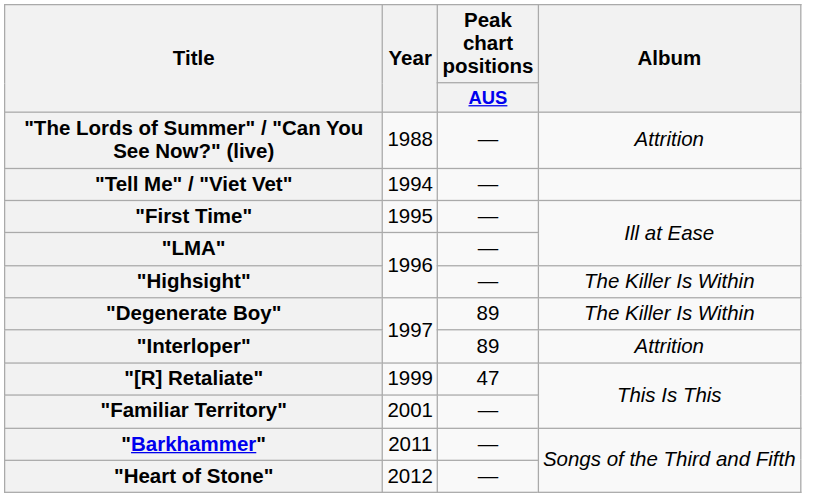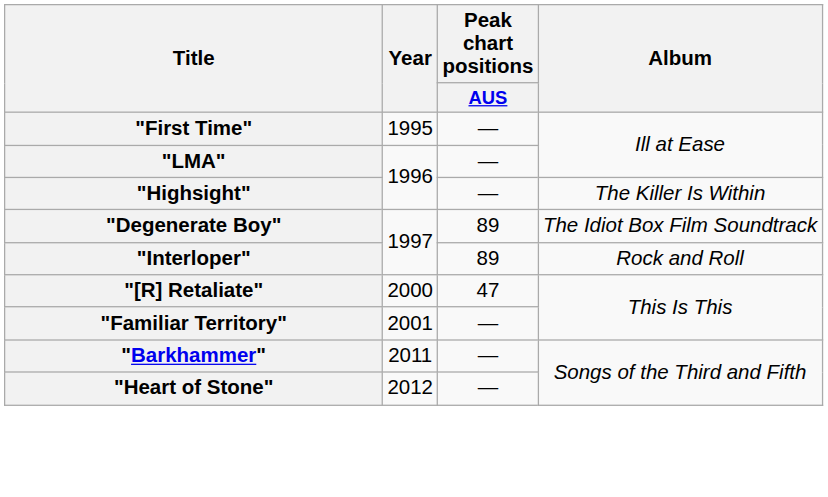- row: "The Lords of Summer" / "Can You See Now?" (live) | 1988 | — | Attrition
- row: "Tell Me" / "Viet Vet" | 1994 | —
"Degenerate Boy" | Album: The Killer Is Within -> The Idiot Box Film Soundtrack
"Interloper" | Album: Attrition -> Rock and Roll
"[R] Retaliate" | Year: 1999 -> 2000
